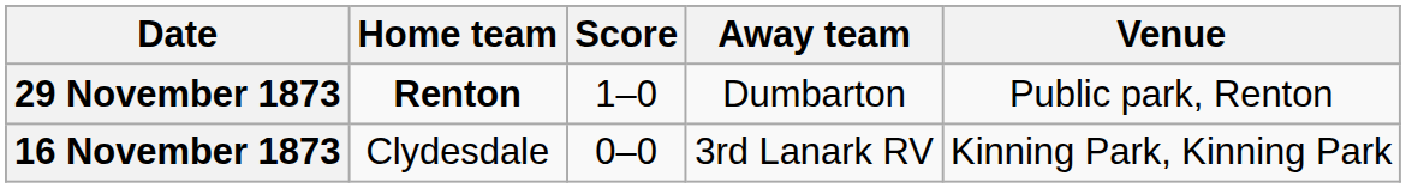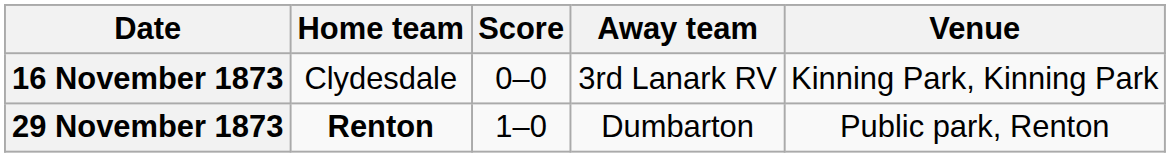rows swapped: 16 November 1873 <-> 29 November 1873
